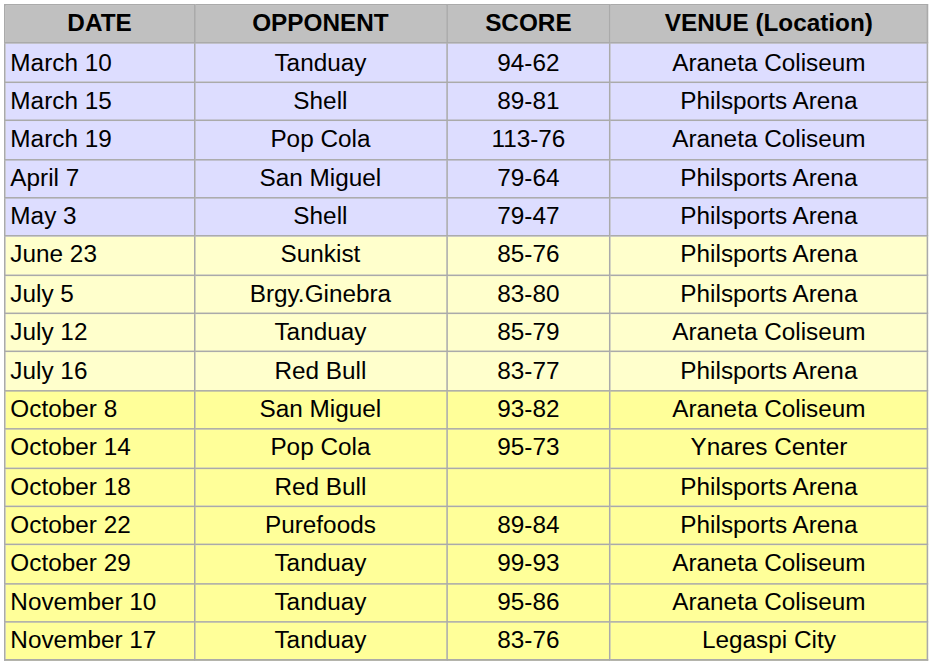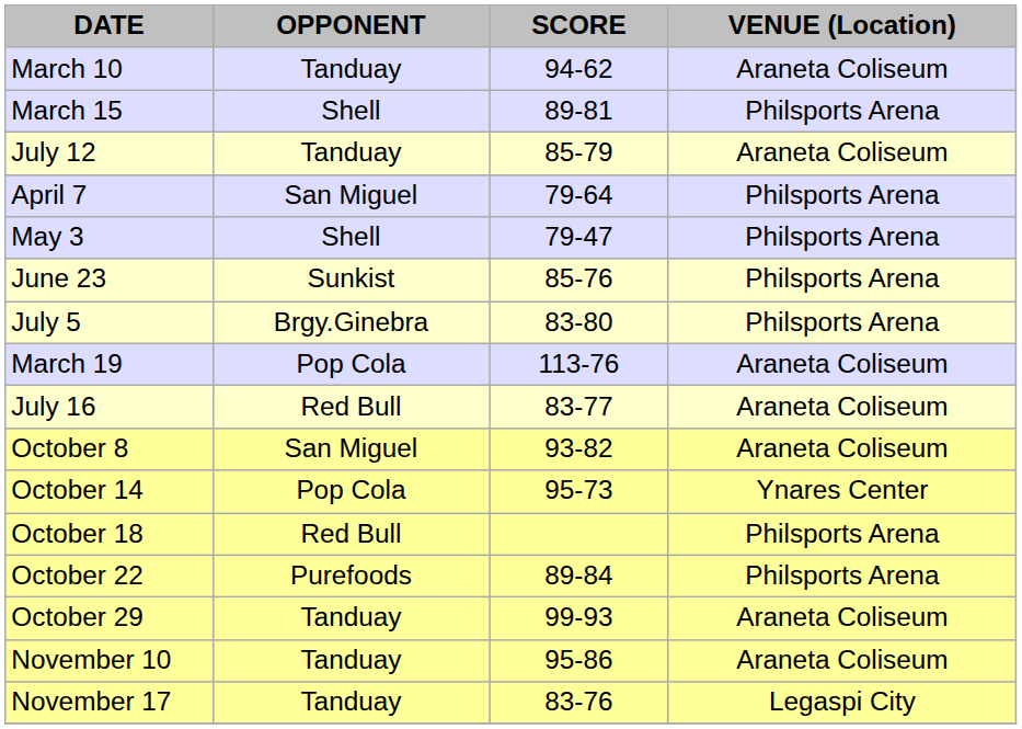rows swapped: March 19 <-> July 12
July 16 | VENUE (Location): Philsports Arena -> Araneta Coliseum
